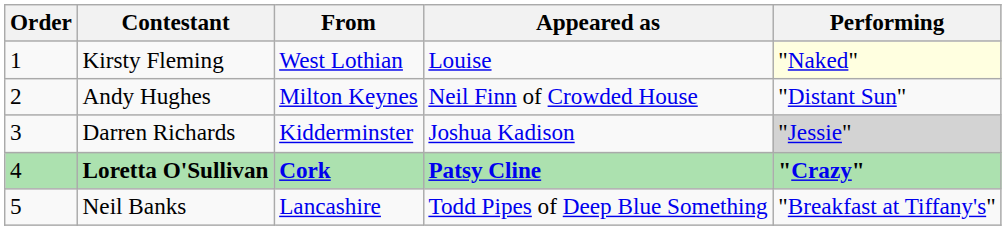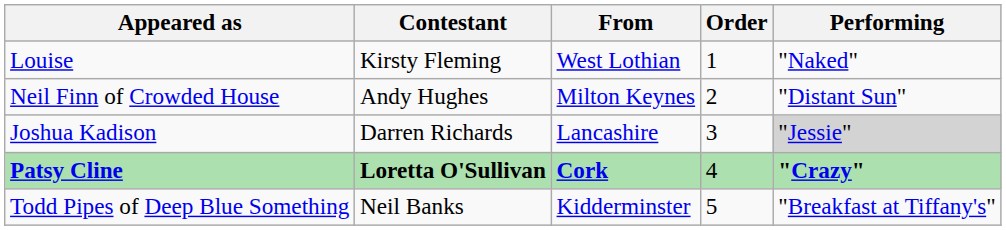columns swapped: Order <-> Appeared as
Kirsty Fleming | Performing: lightyellow background -> no background
Darren Richards | From: Kidderminster -> Lancashire
Neil Banks | From: Lancashire -> Kidderminster
